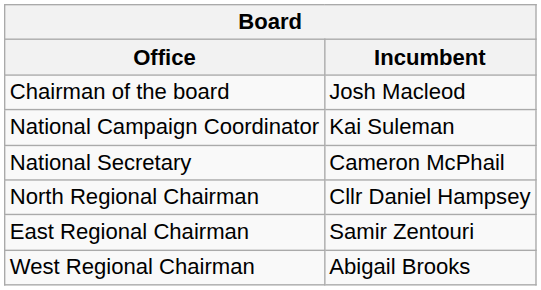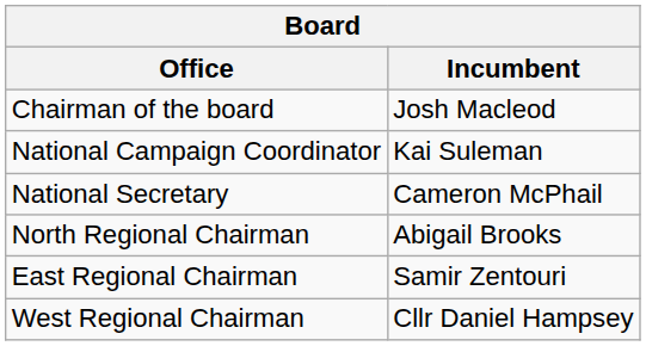North Regional Chairman | Incumbent: Cllr Daniel Hampsey -> Abigail Brooks
West Regional Chairman | Incumbent: Abigail Brooks -> Cllr Daniel Hampsey
